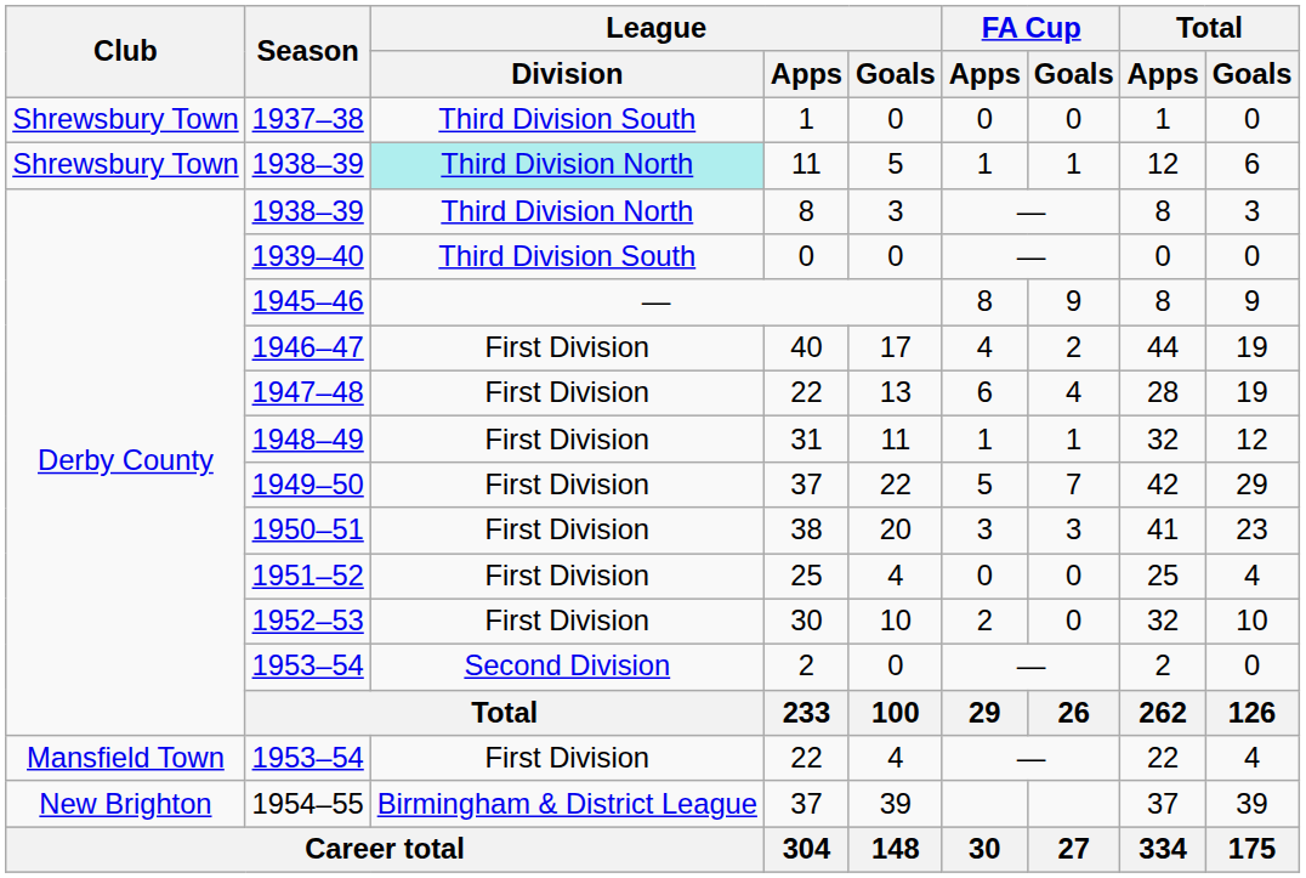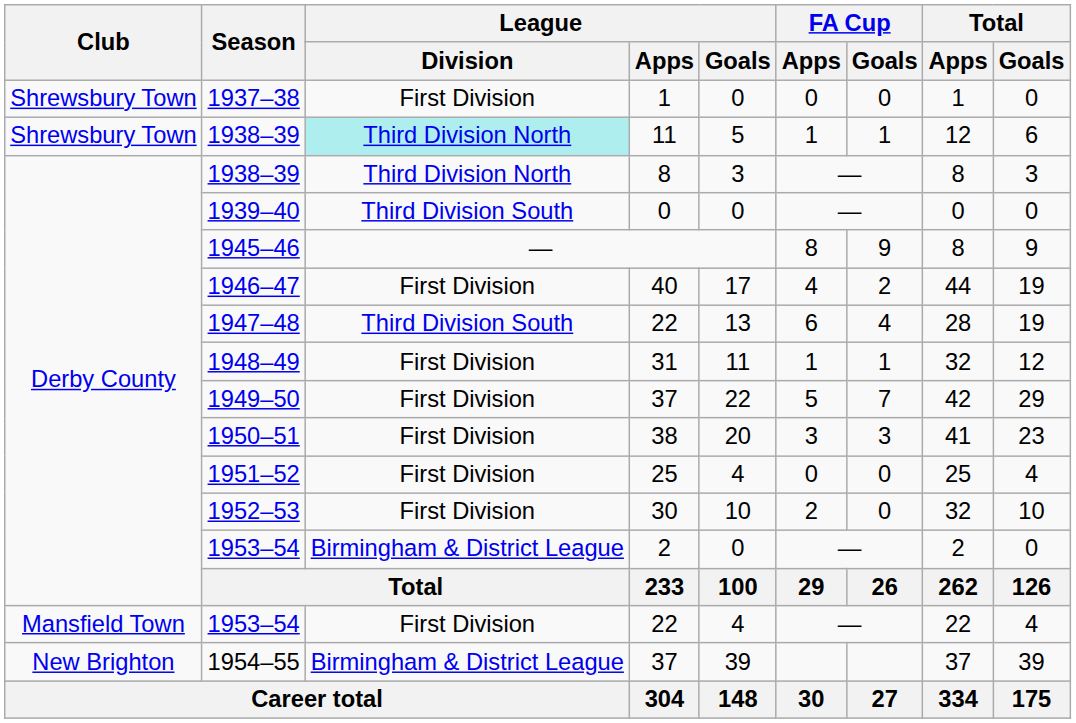1937–38 | League / Division: Third Division South -> First Division
1947–48 | League / Division: First Division -> Third Division South
1953–54 / 2 | League / Division: Second Division -> Birmingham & District League
